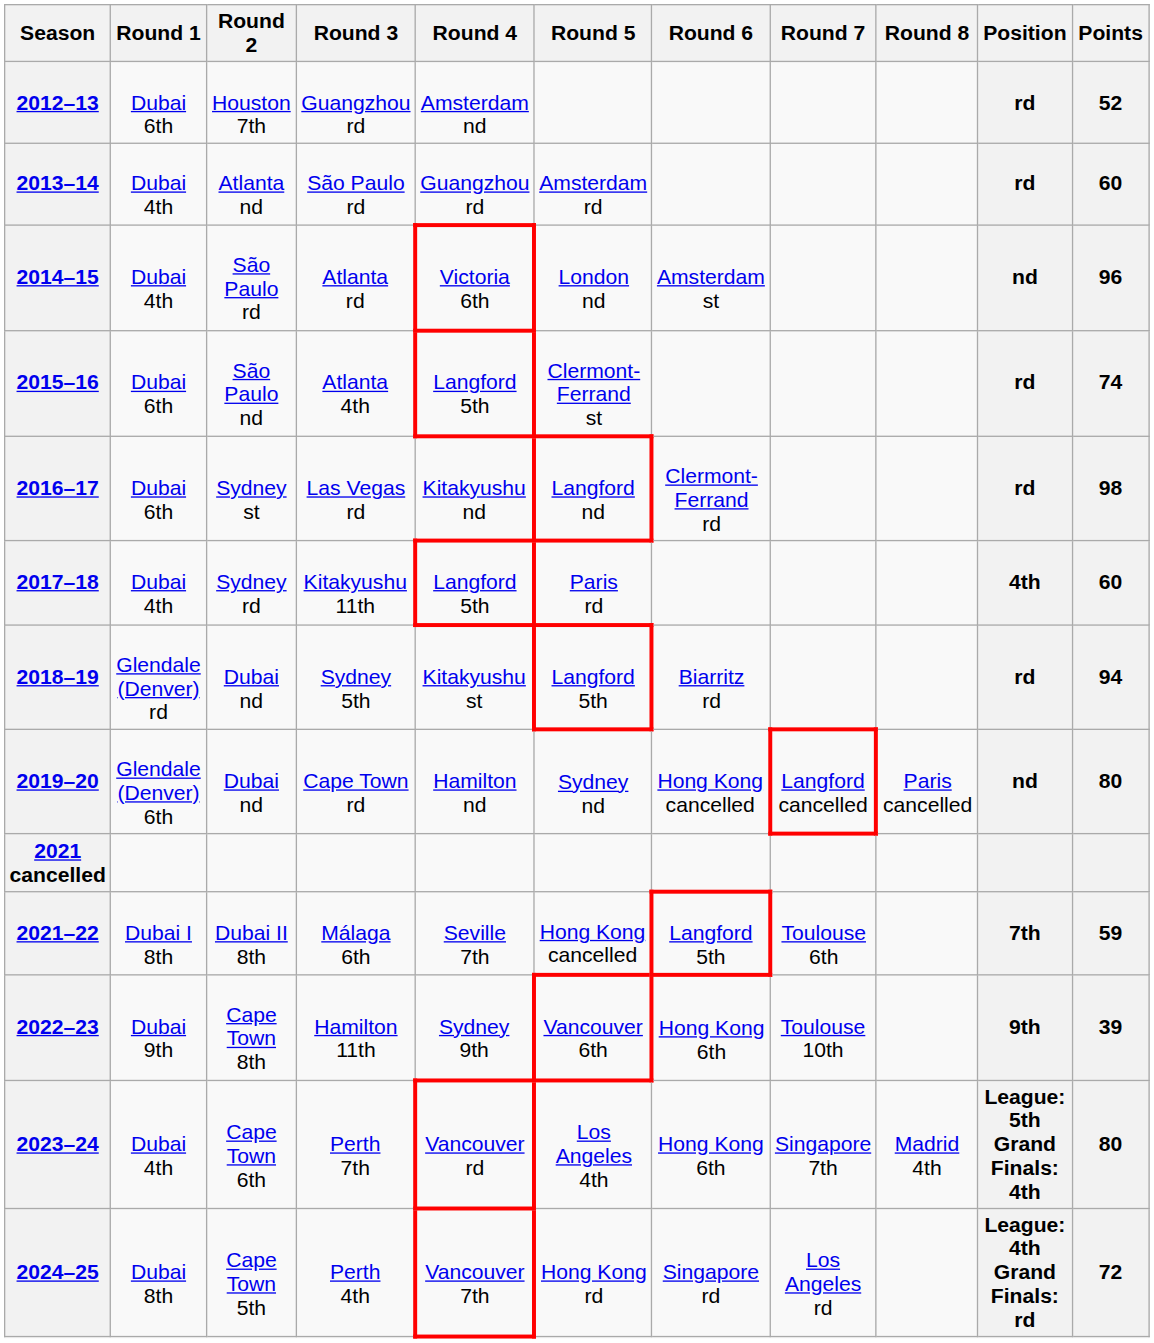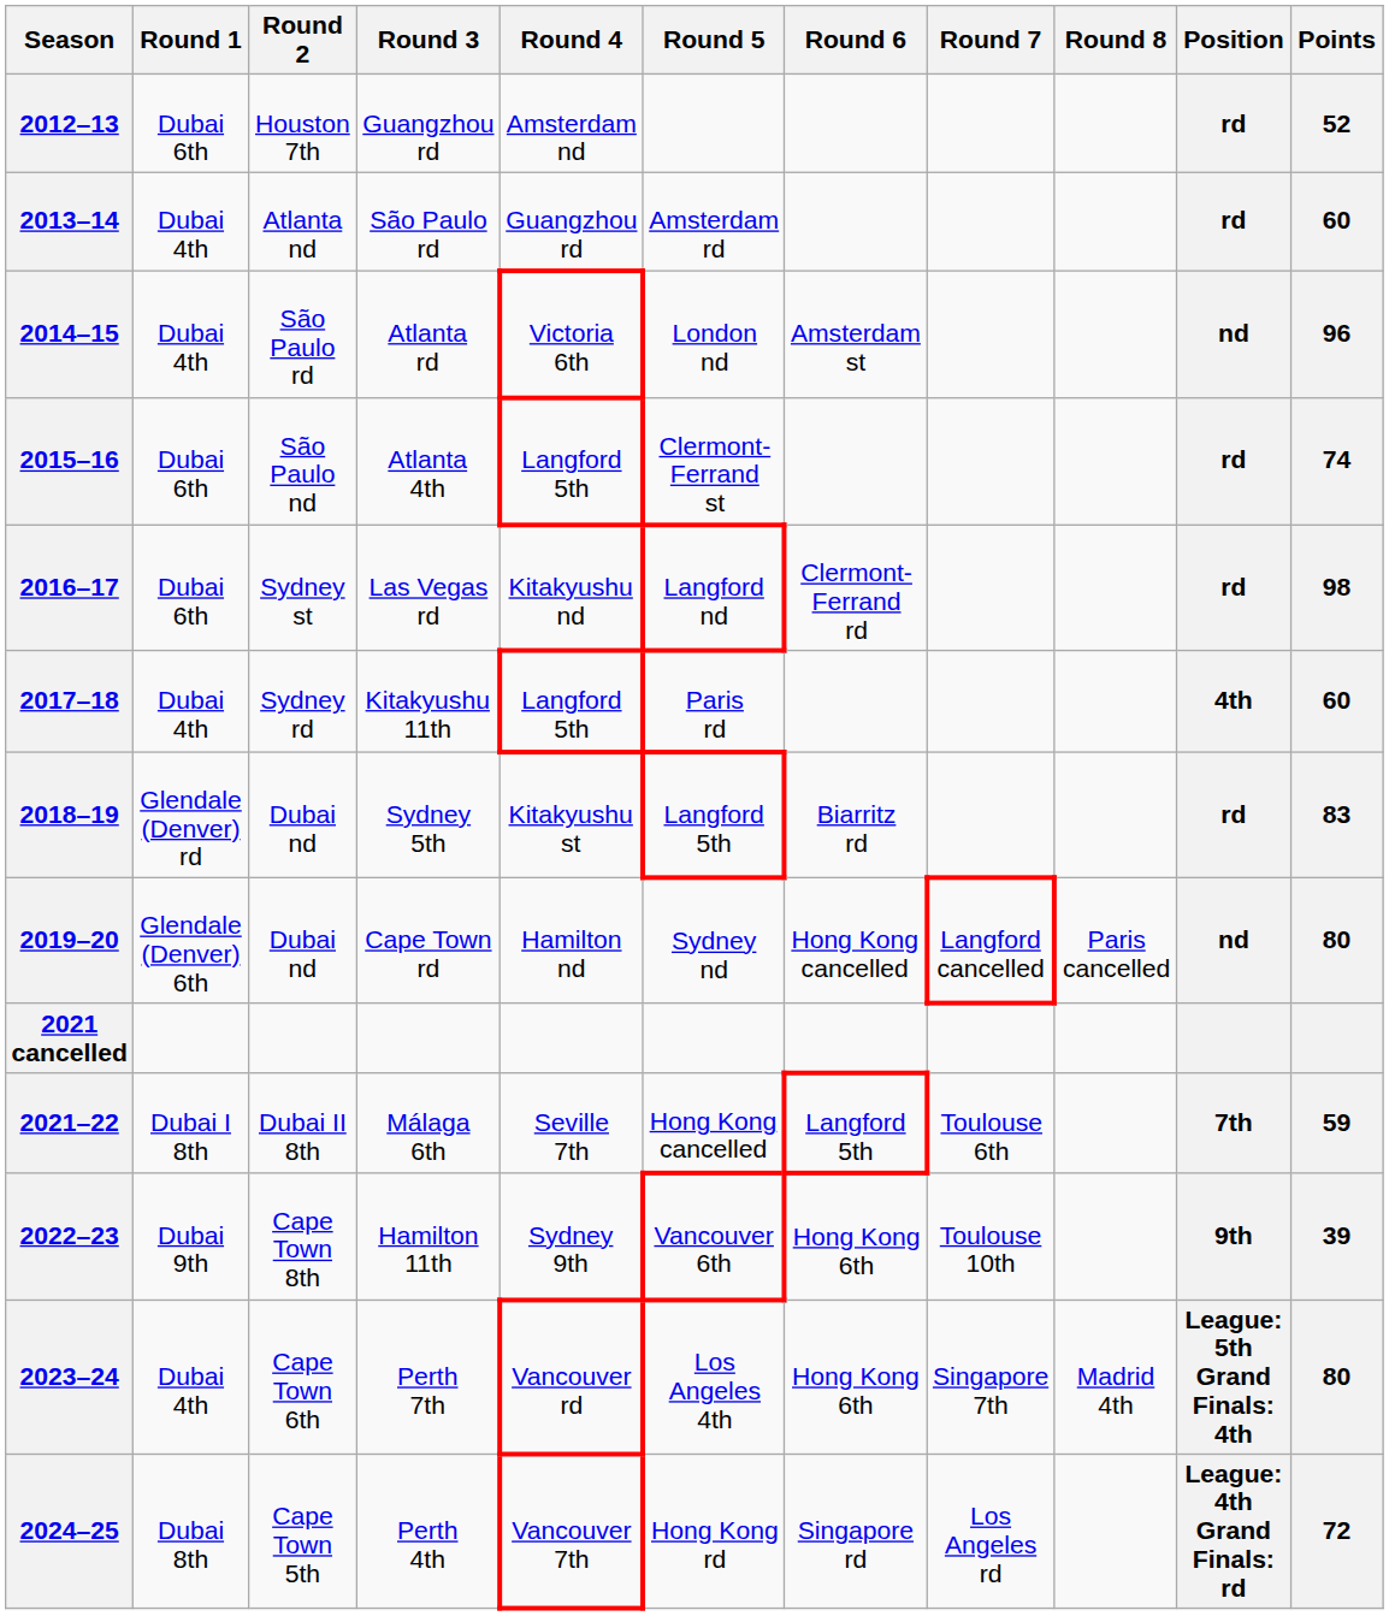2018–19 | Points: 94 -> 83
